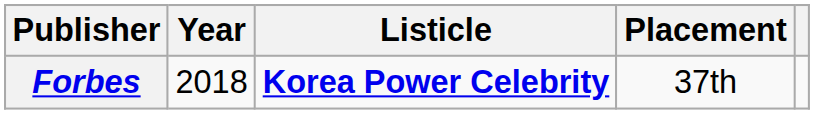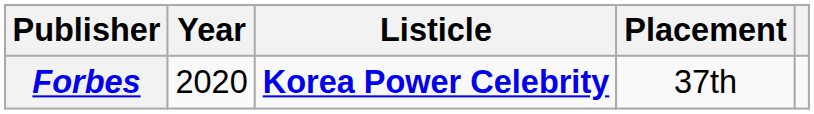Forbes | Year: 2018 -> 2020
